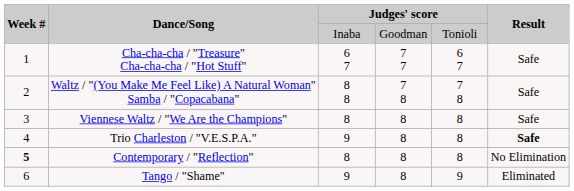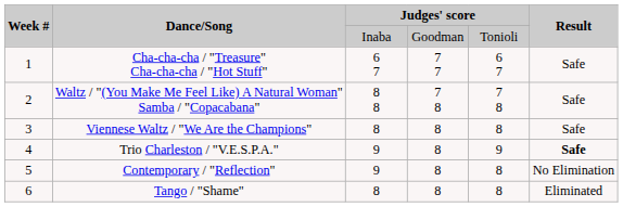Trio Charleston / "V.E.S.P.A." | column 5: 8 -> 9
Contemporary / "Reflection" | Week #: bold -> normal
Contemporary / "Reflection" | column 3: 8 -> 9
Tango / "Shame" | column 3: 9 -> 8
Tango / "Shame" | column 5: 9 -> 8
